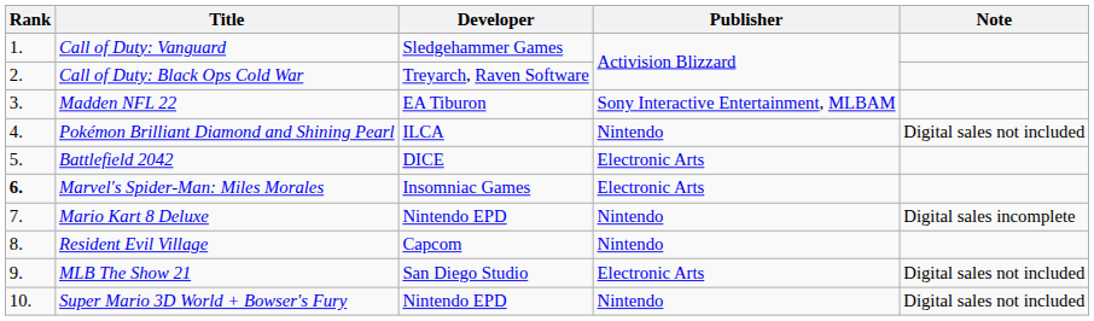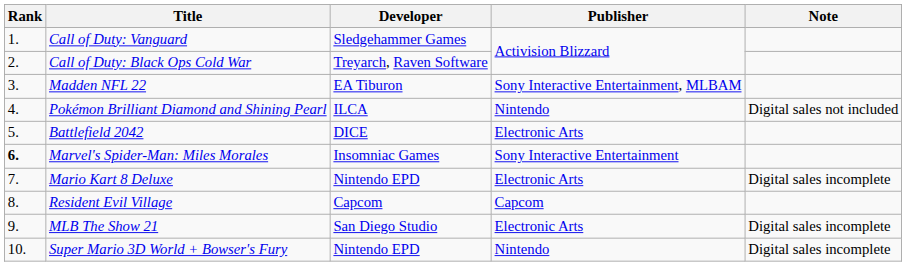Marvel's Spider-Man: Miles Morales | Publisher: Electronic Arts -> Sony Interactive Entertainment
Mario Kart 8 Deluxe | Publisher: Nintendo -> Electronic Arts
Resident Evil Village | Publisher: Nintendo -> Capcom
MLB The Show 21 | Note: Digital sales not included -> Digital sales incomplete
Super Mario 3D World + Bowser's Fury | Note: Digital sales not included -> Digital sales incomplete
